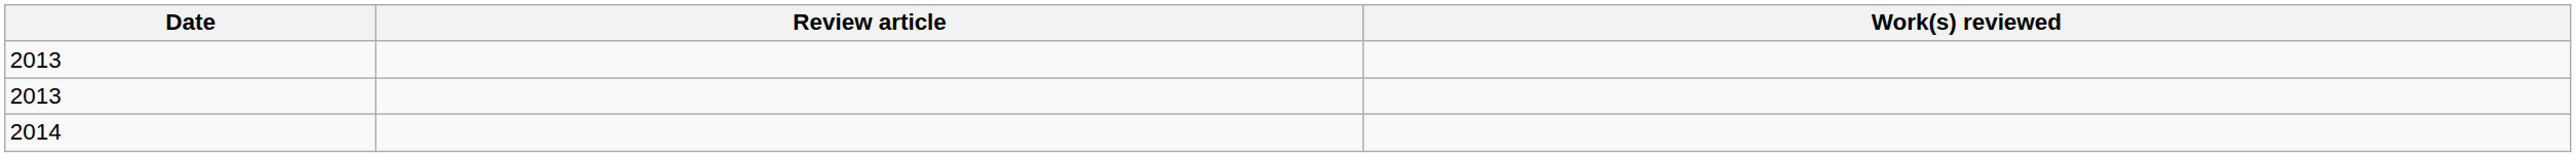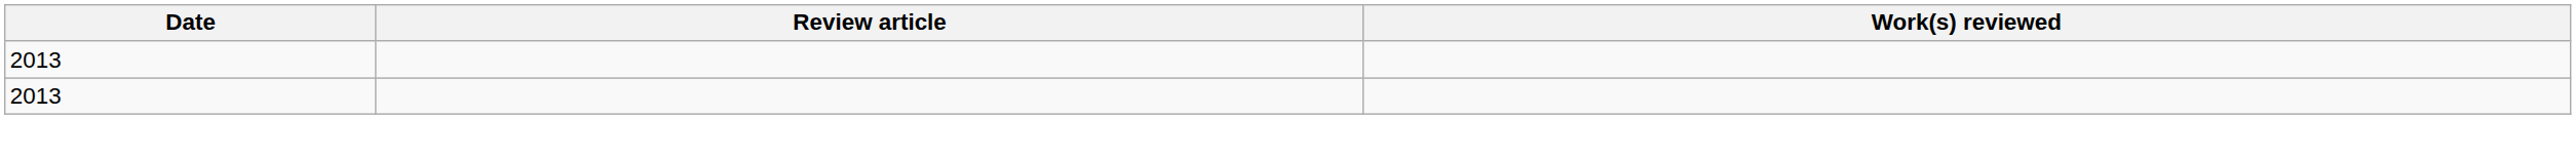- row: 2014
